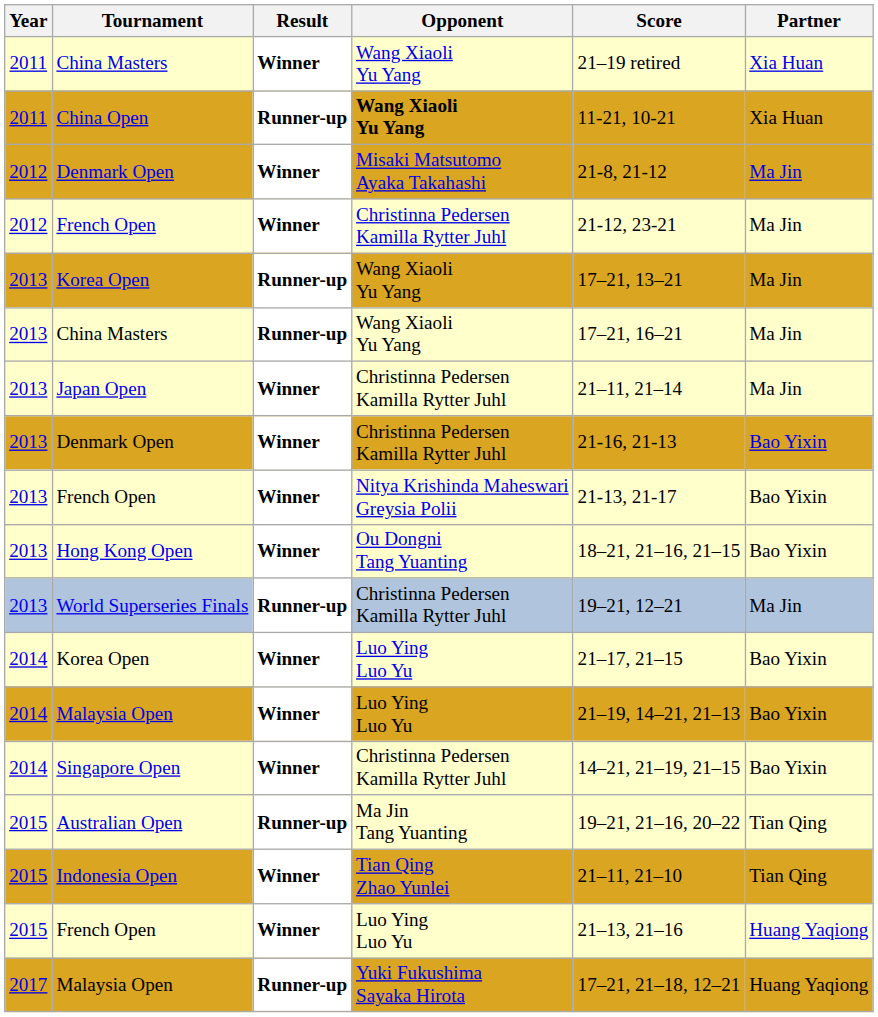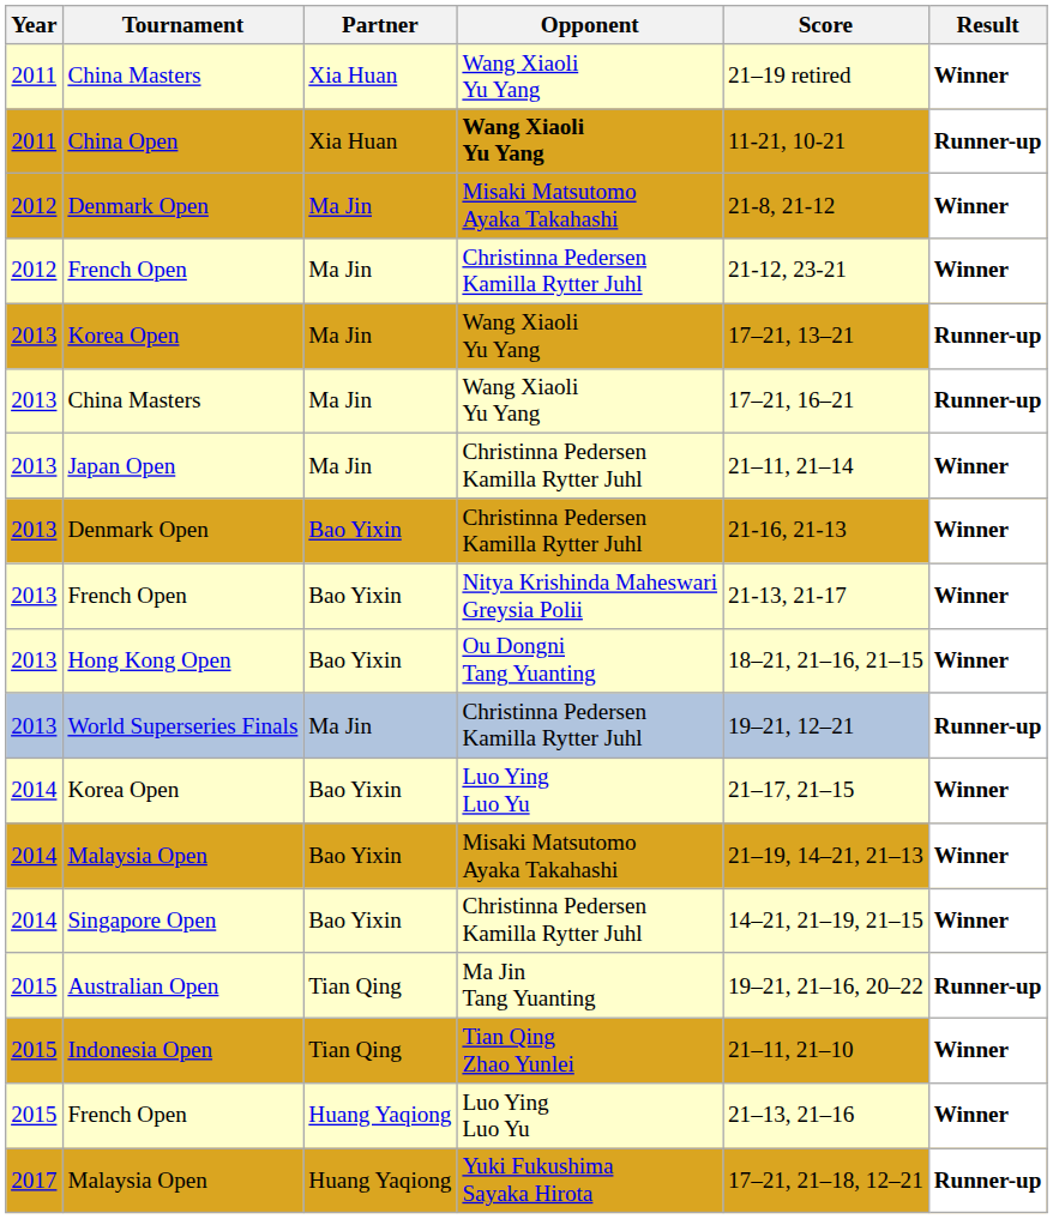columns swapped: Partner <-> Result
2014 / Malaysia Open | Opponent: Luo Ying Luo Yu -> Misaki Matsutomo Ayaka Takahashi
